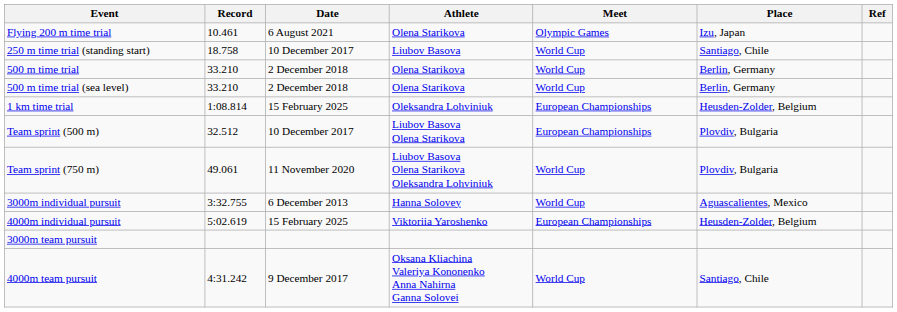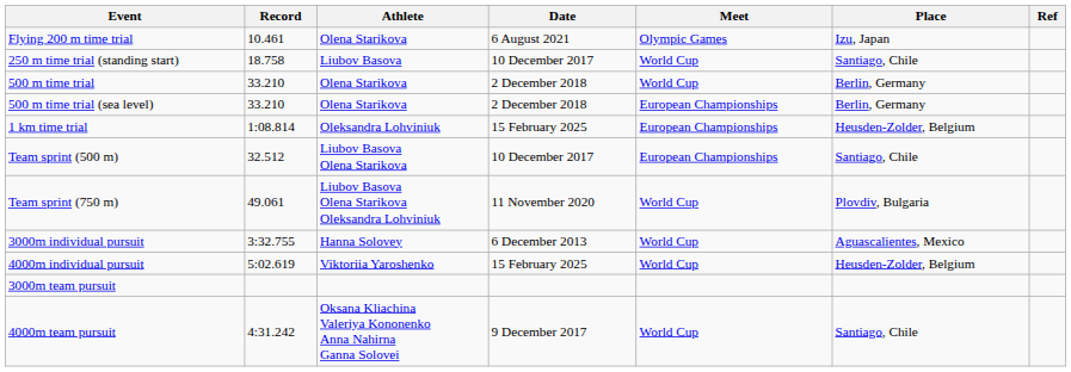columns swapped: Athlete <-> Date
500 m time trial (sea level) | Meet: World Cup -> European Championships
Team sprint (500 m) | Place: Plovdiv, Bulgaria -> Santiago, Chile
4000m individual pursuit | Meet: European Championships -> World Cup
